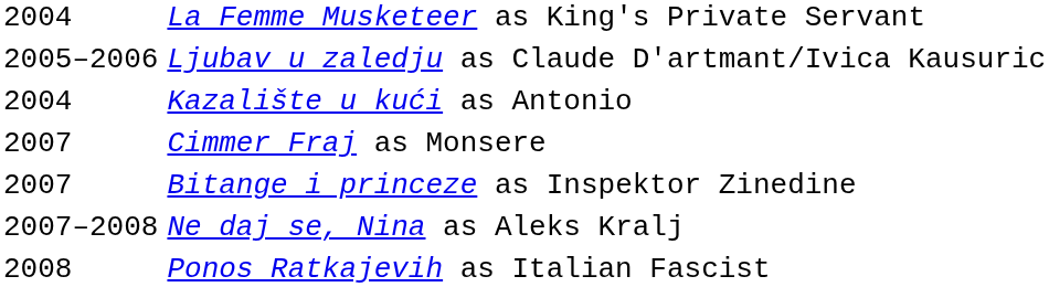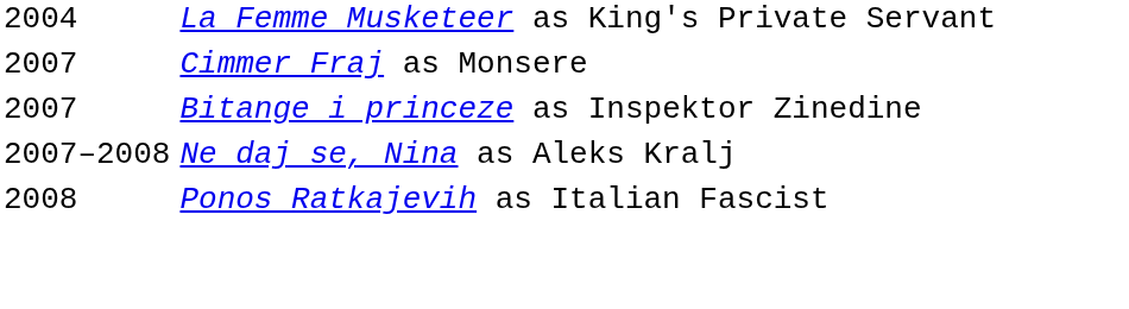- row: 2005–2006 | Ljubav u zaledju as Claude D'artmant/Ivica Kausuric
- row: 2004 | Kazalište u kući as Antonio
